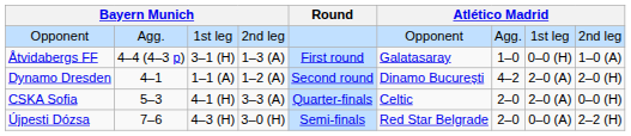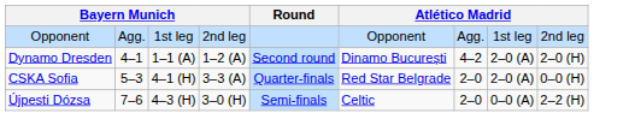- row: Åtvidabergs FF | 4–4 (4–3 p) | 3–1 (H) | 1–3 (A) | First round | Galatasaray | 1–0 | 0–0 (H) | 1–0 (A)
CSKA Sofia | column 6: Celtic -> Red Star Belgrade
Újpesti Dózsa | column 6: Red Star Belgrade -> Celtic
